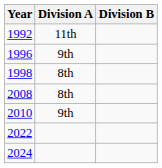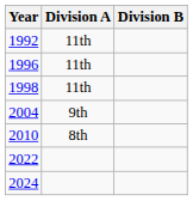1996 | Division A: 9th -> 11th
1998 | Division A: 8th -> 11th
+ row: 2004 | 9th
- row: 2008 | 8th
2010 | Division A: 9th -> 8th
